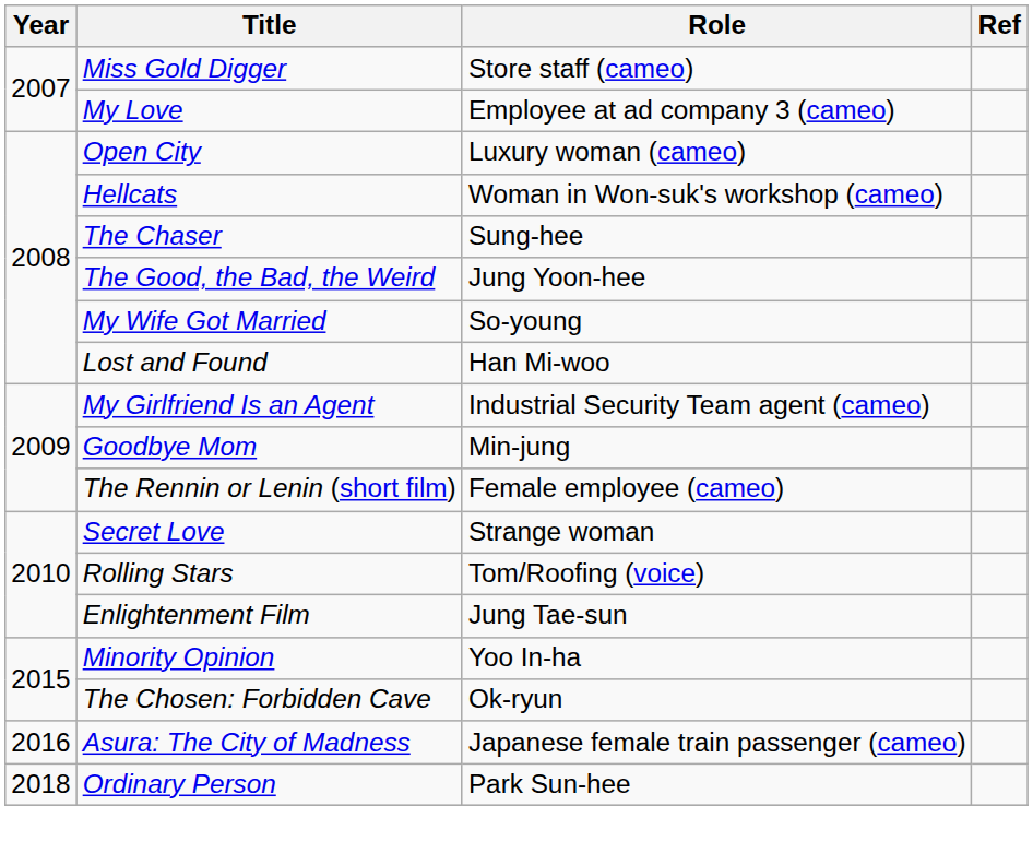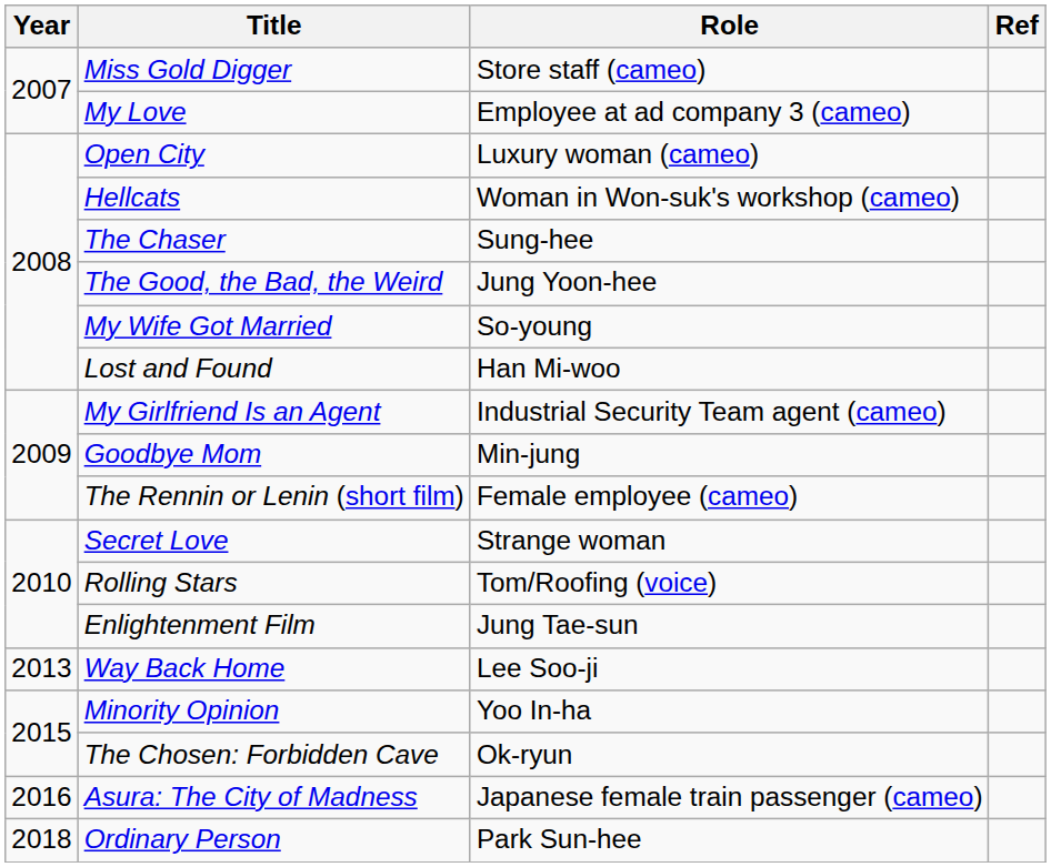+ row: 2013 | Way Back Home | Lee Soo-ji
